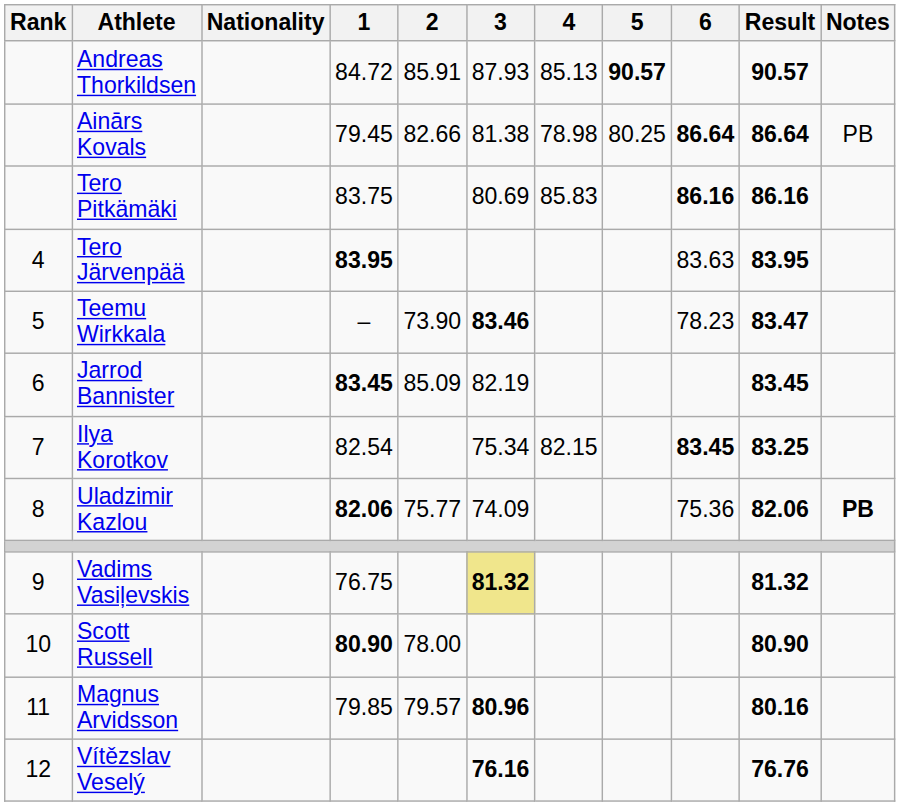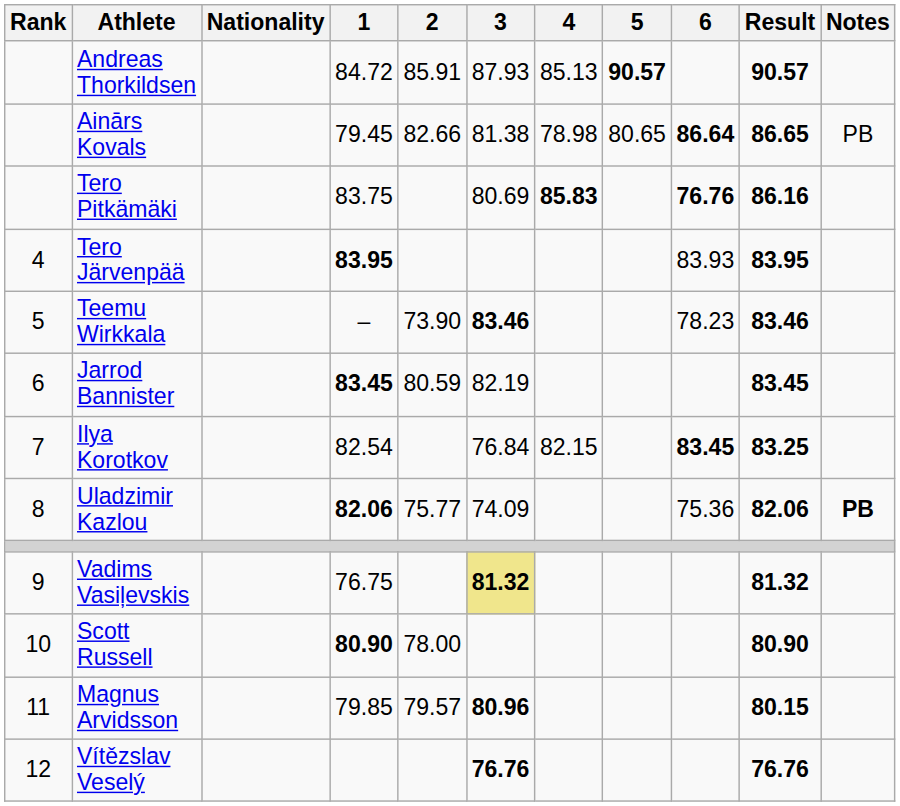Ainārs Kovals | 5: 80.25 -> 80.65
Ainārs Kovals | Result: 86.64 -> 86.65
Tero Pitkämäki | 4: normal -> bold
Tero Pitkämäki | 6: 86.16 -> 76.76
Tero Järvenpää | 6: 83.63 -> 83.93
Teemu Wirkkala | Result: 83.47 -> 83.46
Jarrod Bannister | 2: 85.09 -> 80.59
Ilya Korotkov | 3: 75.34 -> 76.84
Magnus Arvidsson | Result: 80.16 -> 80.15
Vítězslav Veselý | 3: 76.16 -> 76.76
